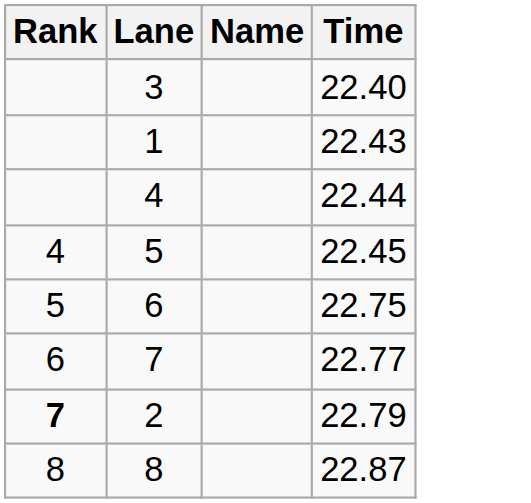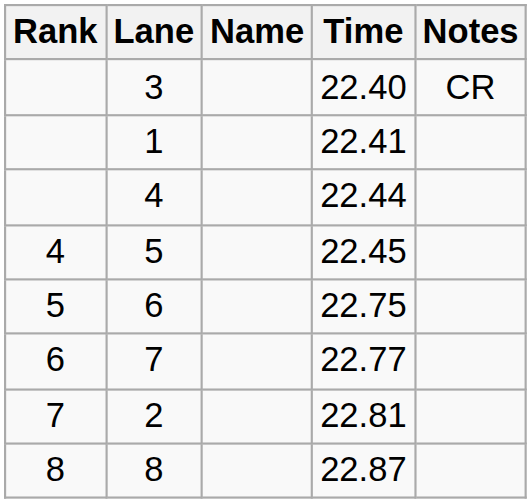+ column: Notes | CR
1 | Time: 22.43 -> 22.41
2 | Rank: bold -> normal
2 | Time: 22.79 -> 22.81
